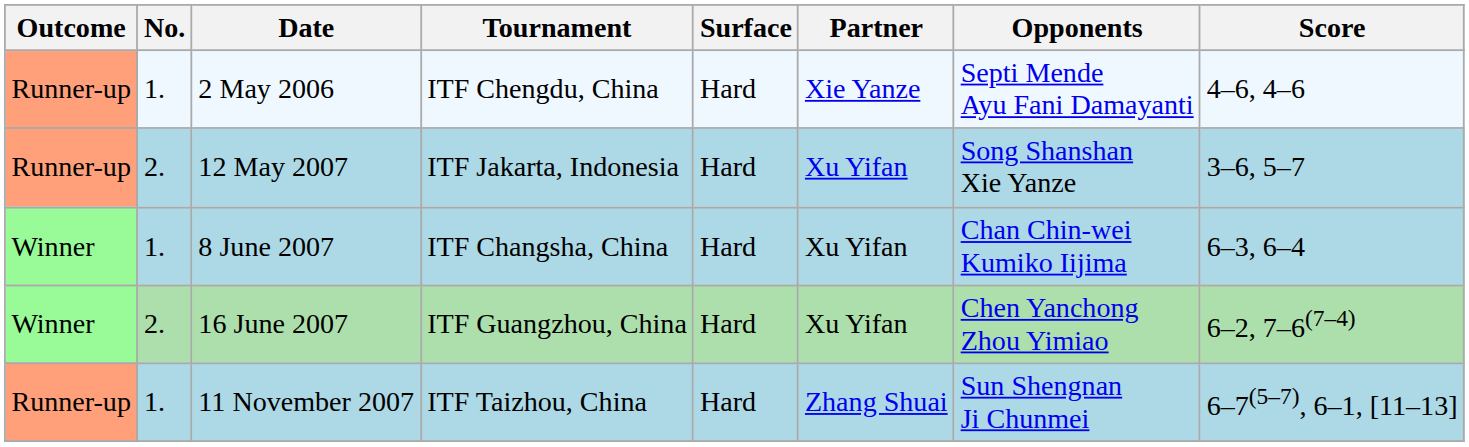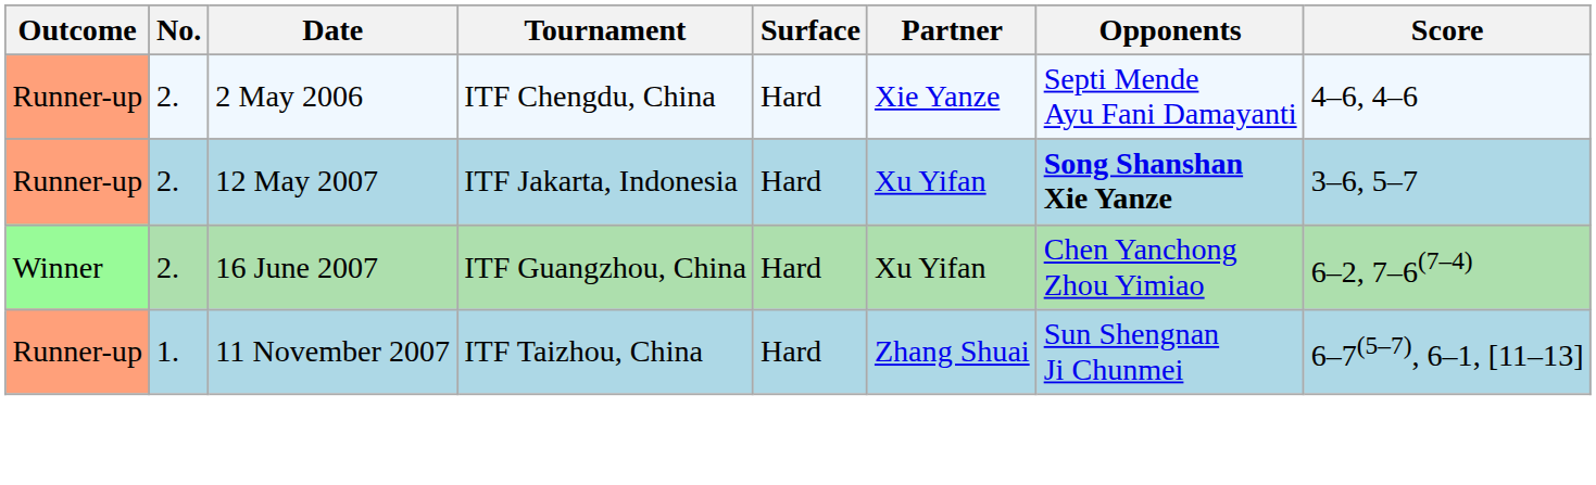2 May 2006 | No.: 1. -> 2.
12 May 2007 | Opponents: normal -> bold
- row: Winner | 1. | 8 June 2007 | ITF Changsha, China | Hard | Xu Yifan | Chan Chin-wei Kumiko Iijima | 6–3, 6–4
